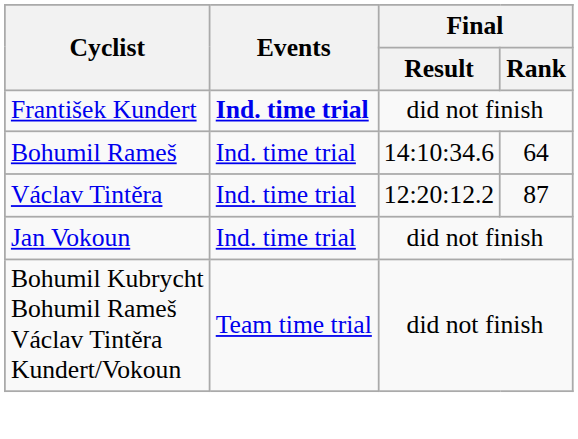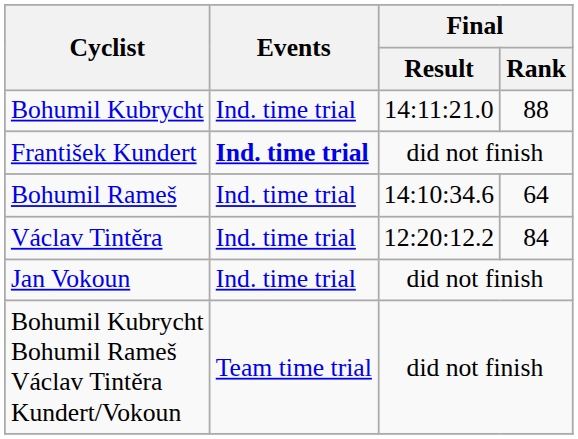+ row: Bohumil Kubrycht | Ind. time trial | 14:11:21.0 | 88
Václav Tintěra | Final / Rank: 87 -> 84
